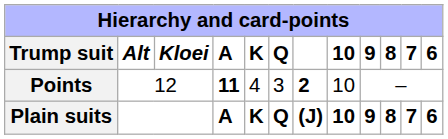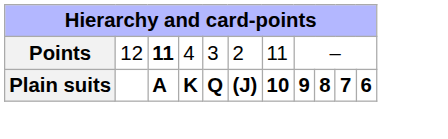- row: Trump suit | Alt | Kloei | A | K | Q | 10 | 9 | 8 | 7 | 6
Points | column 7: bold -> normal
Points | column 8: 10 -> 11
